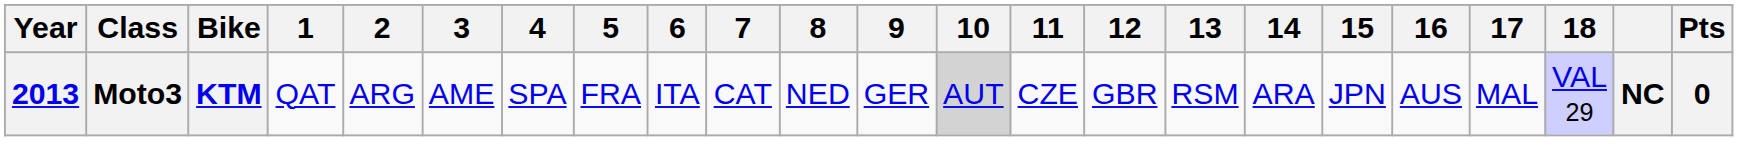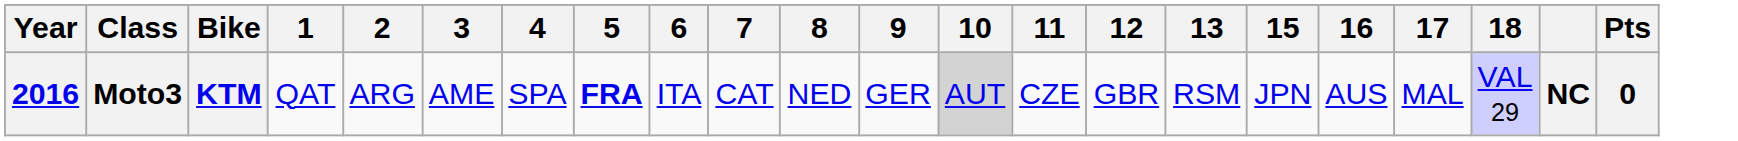- column: 14 | ARA
Moto3 | Year: 2013 -> 2016
Moto3 | 5: normal -> bold
